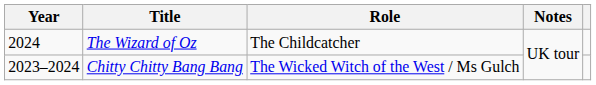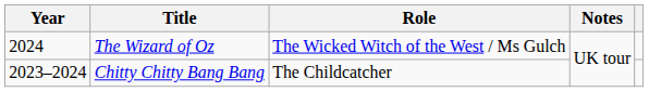The Wizard of Oz | Role: The Childcatcher -> The Wicked Witch of the West / Ms Gulch
Chitty Chitty Bang Bang | Role: The Wicked Witch of the West / Ms Gulch -> The Childcatcher
